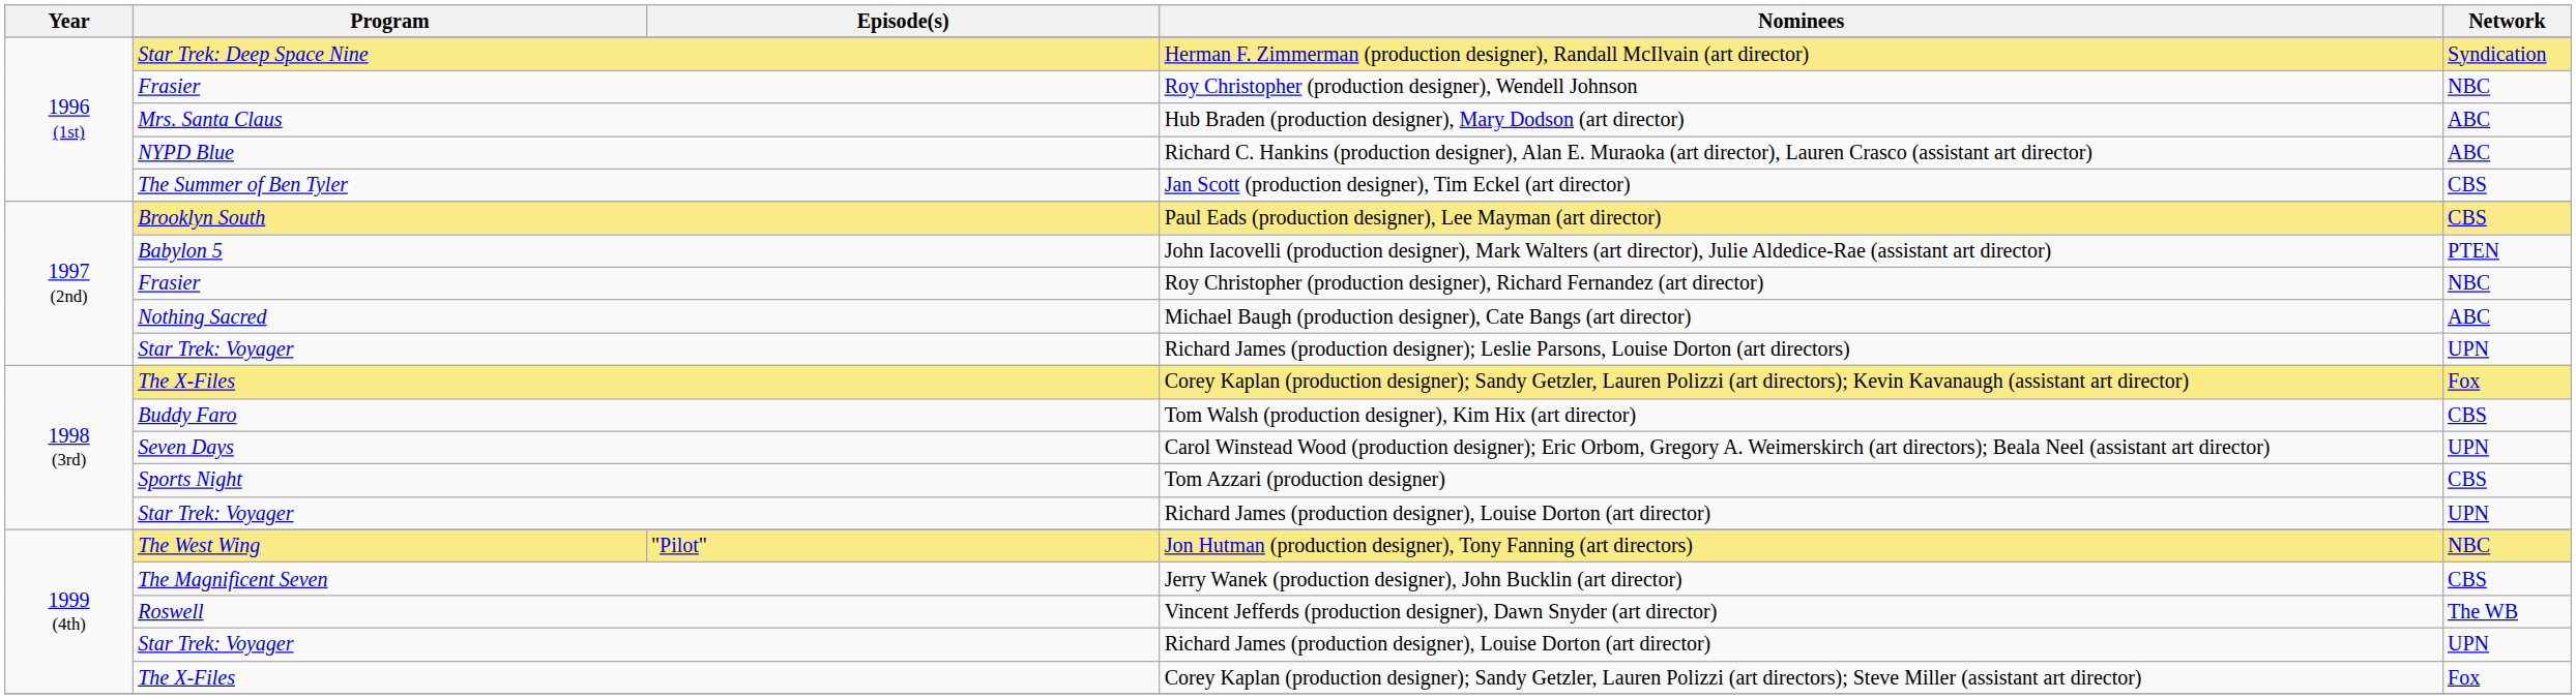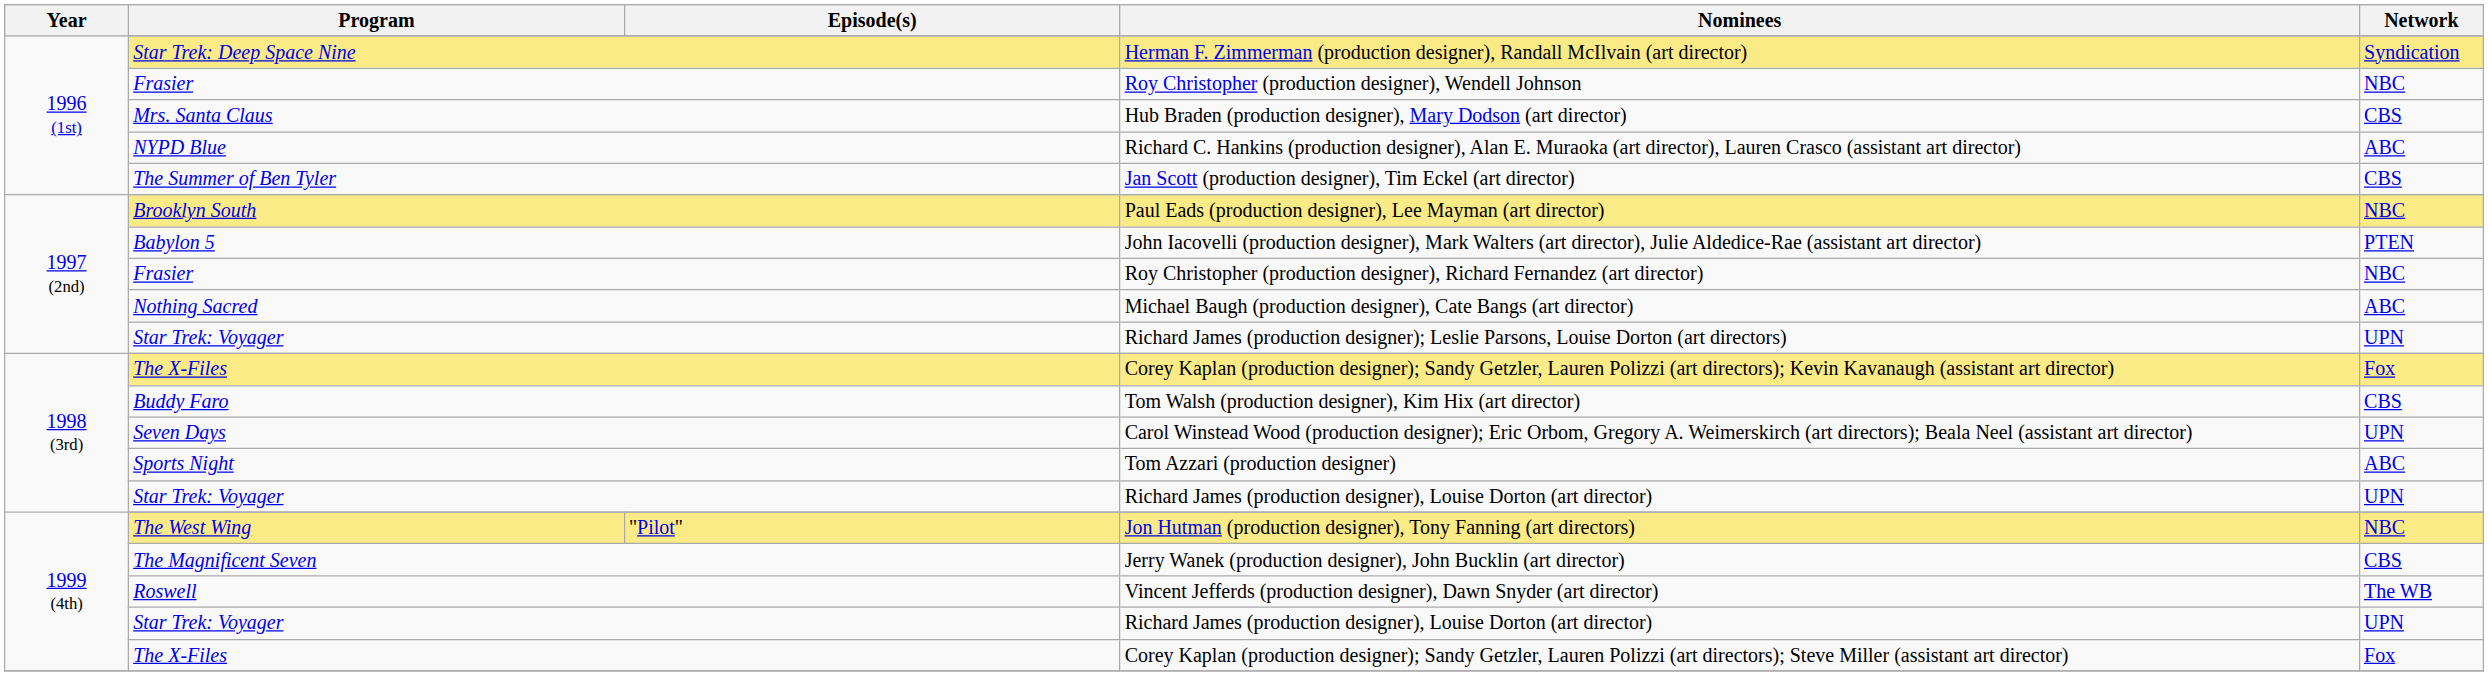Hub Braden (production designer), Mary Dodson (art director) | Network: ABC -> CBS
Paul Eads (production designer), Lee Mayman (art director) | Network: CBS -> NBC
Tom Azzari (production designer) | Network: CBS -> ABC
